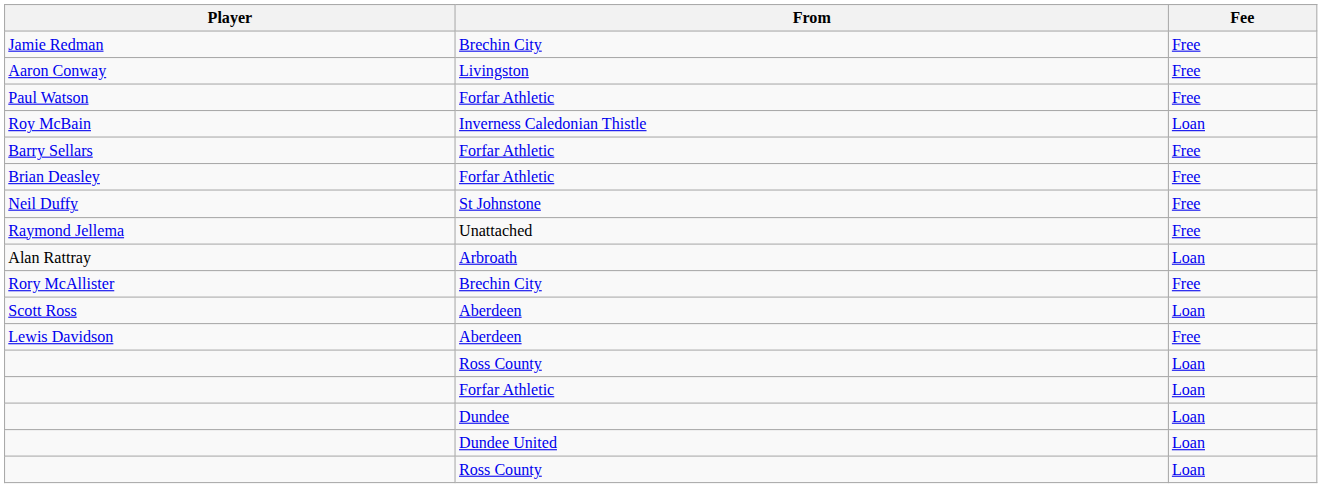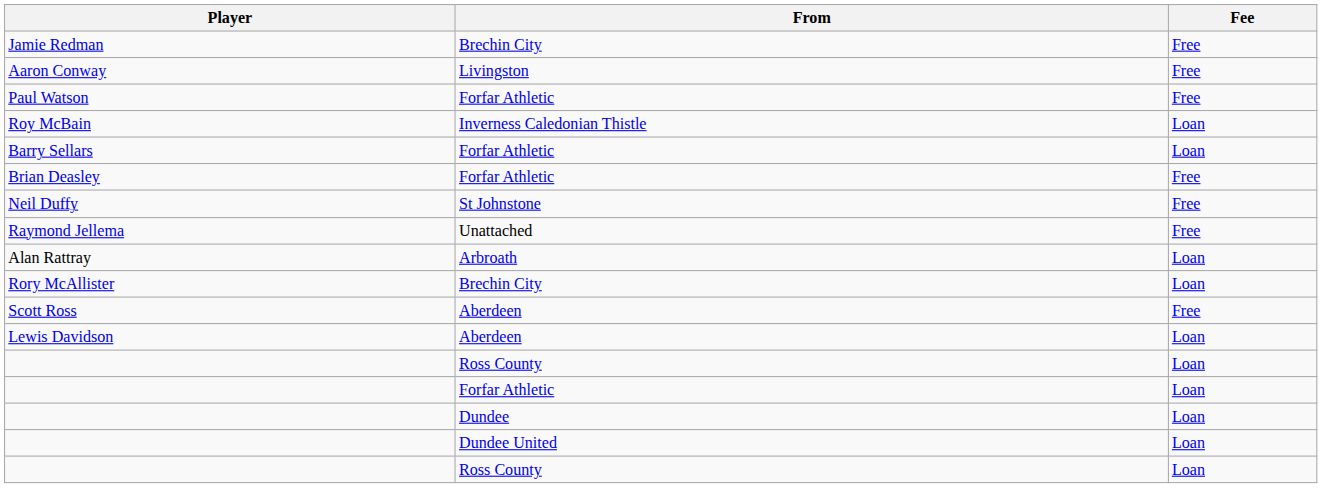Barry Sellars | Fee: Free -> Loan
Rory McAllister | Fee: Free -> Loan
Scott Ross | Fee: Loan -> Free
Lewis Davidson | Fee: Free -> Loan
